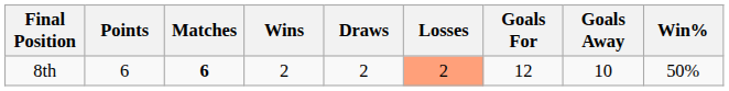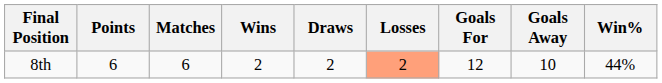8th | Matches: bold -> normal
8th | Win%: 50% -> 44%
